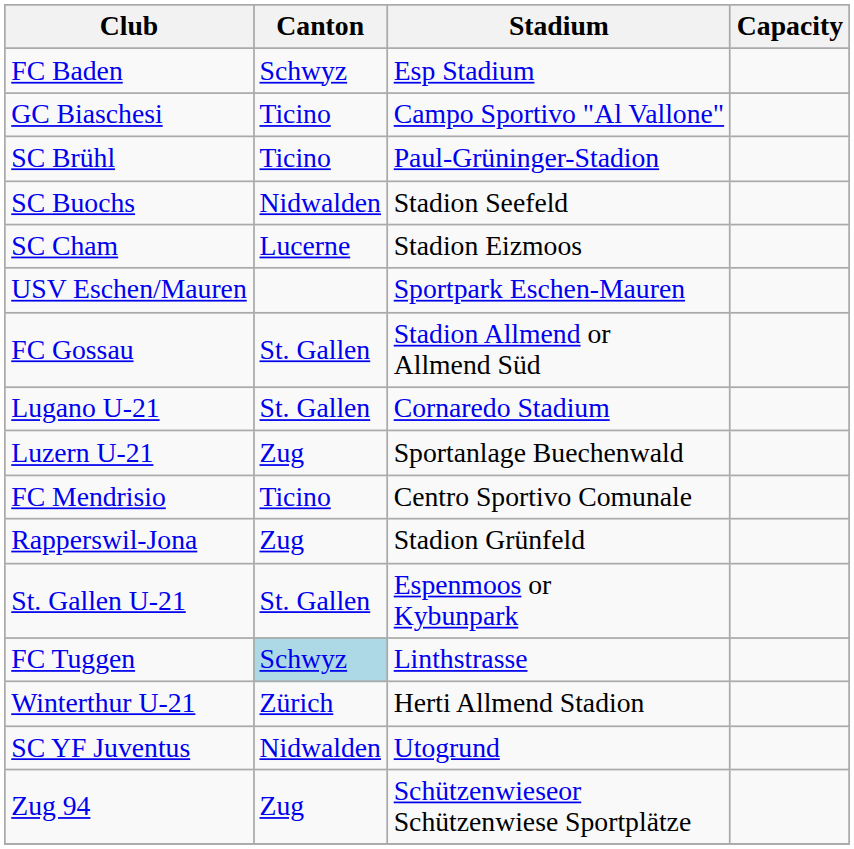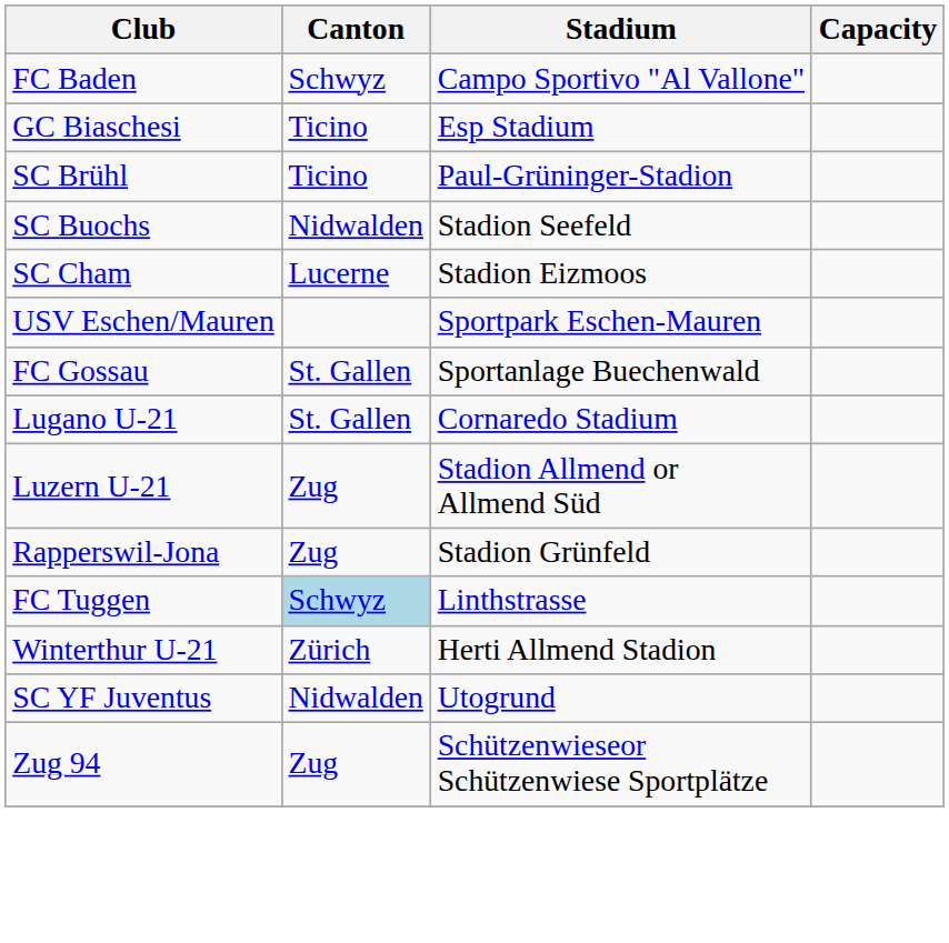FC Baden | Stadium: Esp Stadium -> Campo Sportivo "Al Vallone"
GC Biaschesi | Stadium: Campo Sportivo "Al Vallone" -> Esp Stadium
FC Gossau | Stadium: Stadion Allmend or Allmend Süd -> Sportanlage Buechenwald
Luzern U-21 | Stadium: Sportanlage Buechenwald -> Stadion Allmend or Allmend Süd
- row: FC Mendrisio | Ticino | Centro Sportivo Comunale
- row: St. Gallen U-21 | St. Gallen | Espenmoos or Kybunpark
